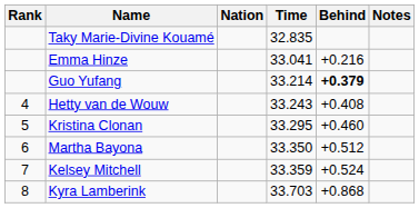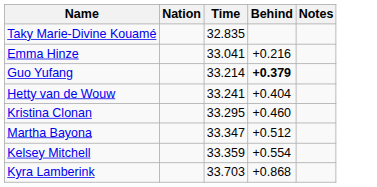- column: Rank | 4 | 5 | 6 | 7 | 8
Hetty van de Wouw | Time: 33.243 -> 33.241
Hetty van de Wouw | Behind: +0.408 -> +0.404
Martha Bayona | Time: 33.350 -> 33.347
Kelsey Mitchell | Behind: +0.524 -> +0.554
